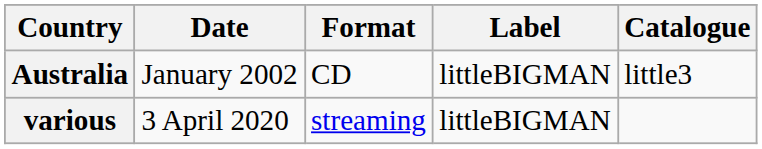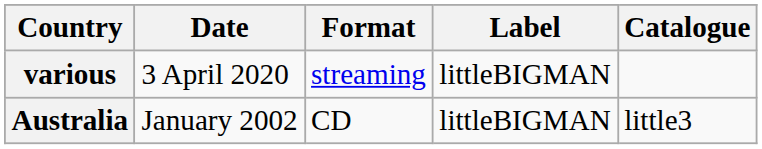rows swapped: Australia <-> various
